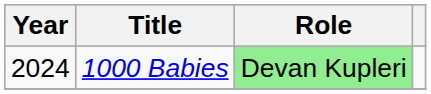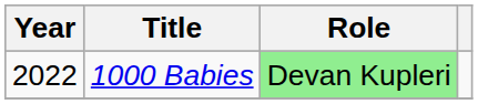1000 Babies | Year: 2024 -> 2022
